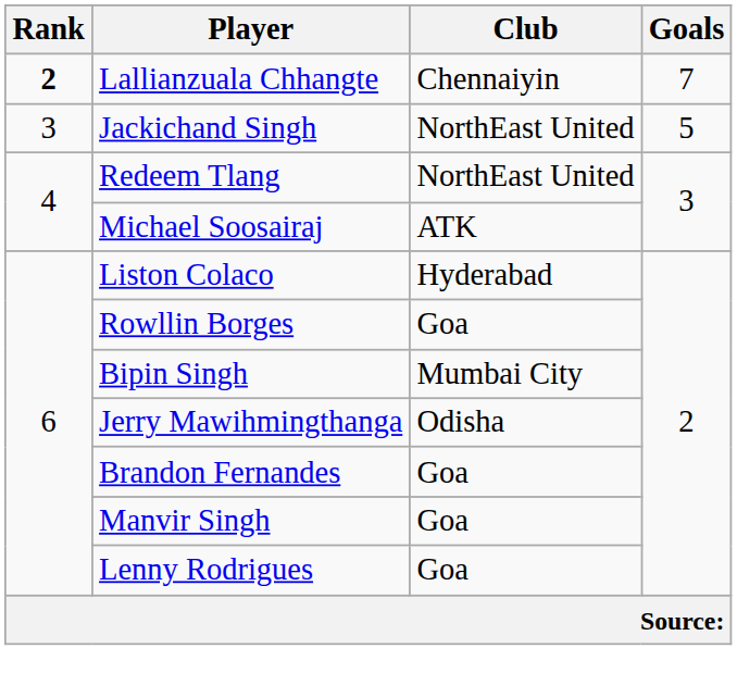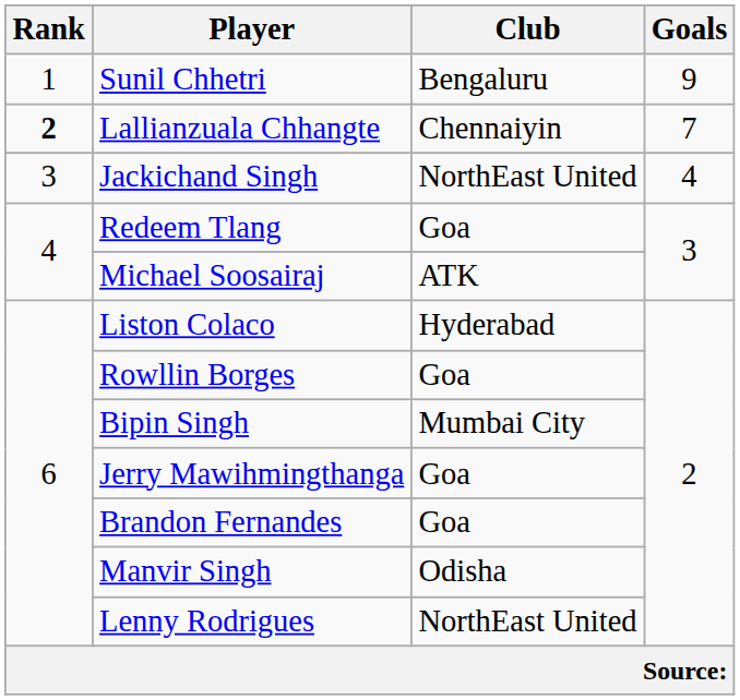+ row: 1 | Sunil Chhetri | Bengaluru | 9
Jackichand Singh | Goals: 5 -> 4
Redeem Tlang | Club: NorthEast United -> Goa
Jerry Mawihmingthanga | Club: Odisha -> Goa
Manvir Singh | Club: Goa -> Odisha
Lenny Rodrigues | Club: Goa -> NorthEast United
